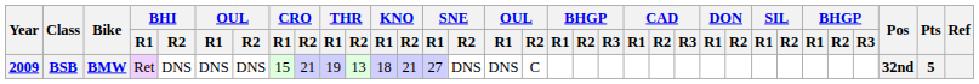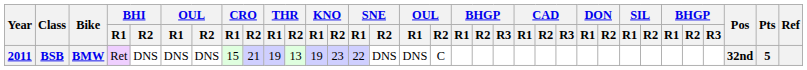BSB | Year: 2009 -> 2011
BSB | KNO / R1: 18 -> 19
BSB | KNO / R2: 21 -> 23
BSB | SNE / R1: 27 -> 22
